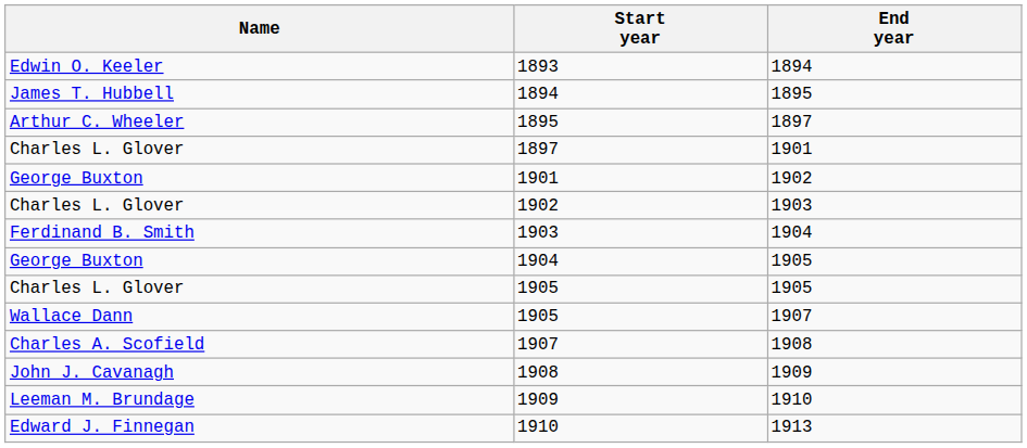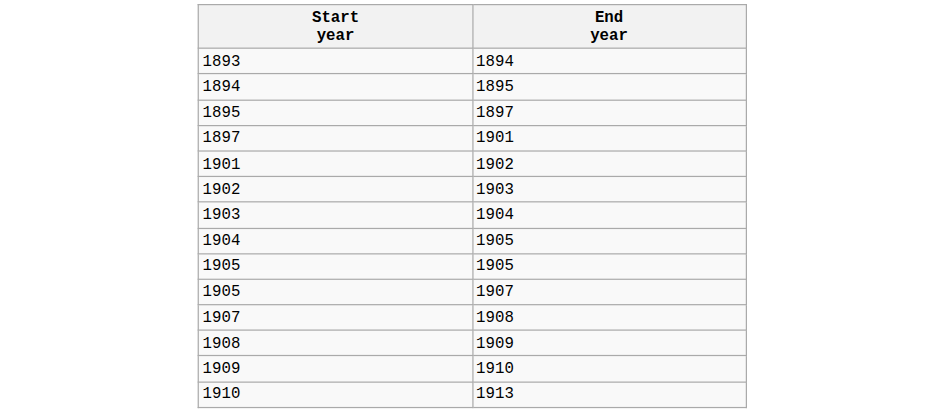- column: Name | Edwin O. Keeler | James T. Hubbell | Arthur C. Wheeler | Charles L. Glover | George Buxton | Charles L. Glover | Ferdinand B. Smith | George Buxton | Charles L. Glover | Wallace Dann | Charles A. Scofield | John J. Cavanagh | Leeman M. Brundage | Edward J. Finnegan
